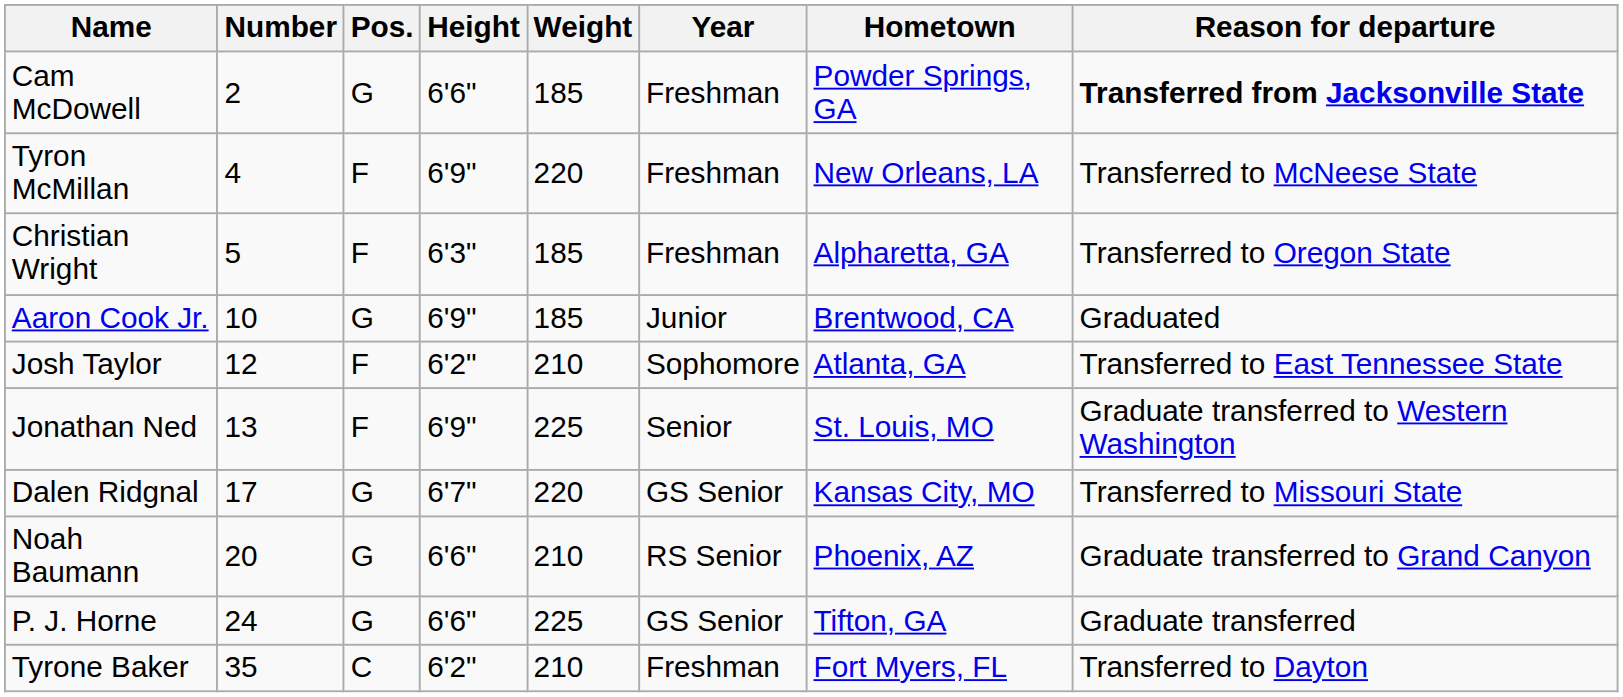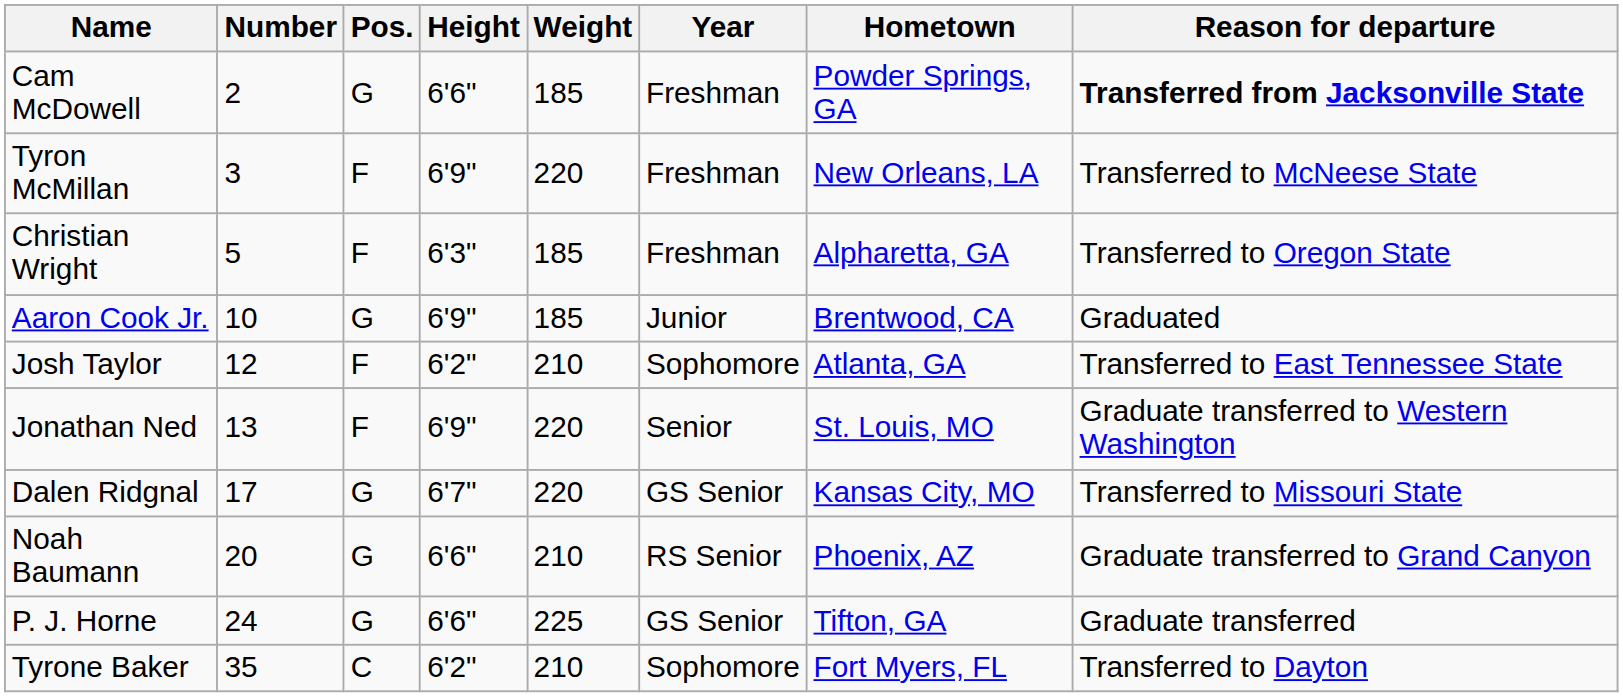Tyron McMillan | Number: 4 -> 3
Jonathan Ned | Weight: 225 -> 220
Tyrone Baker | Year: Freshman -> Sophomore
